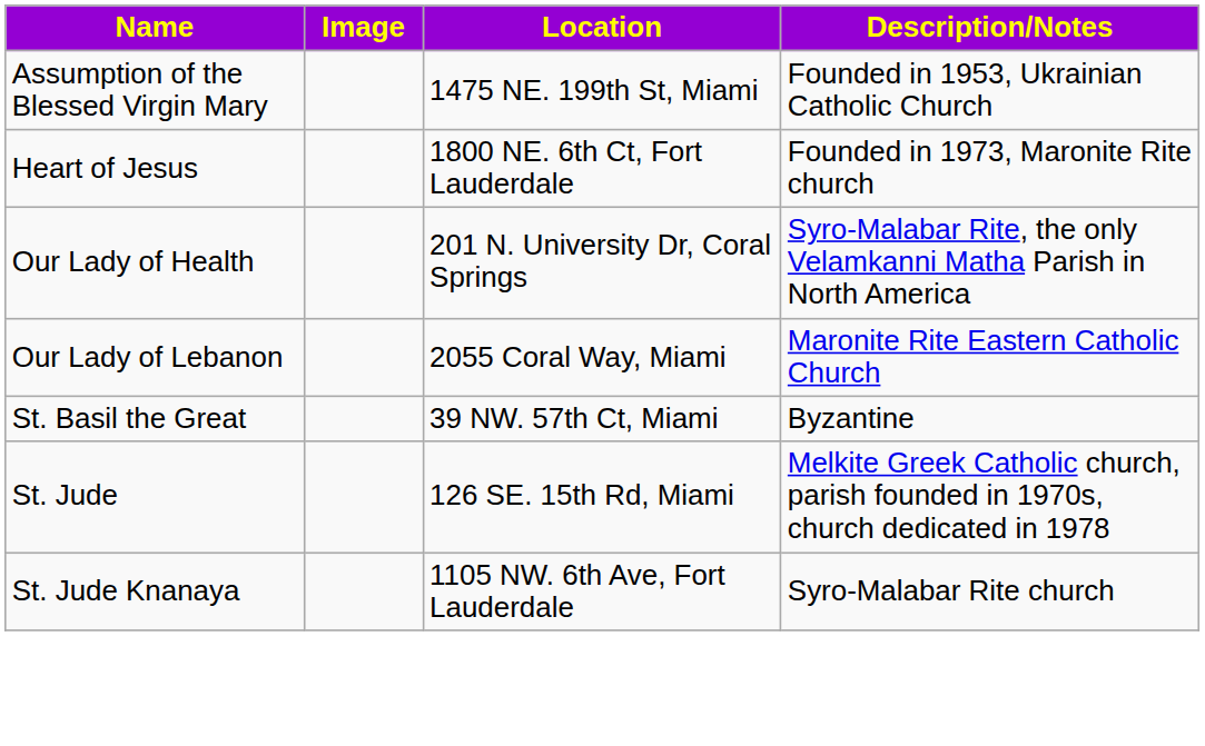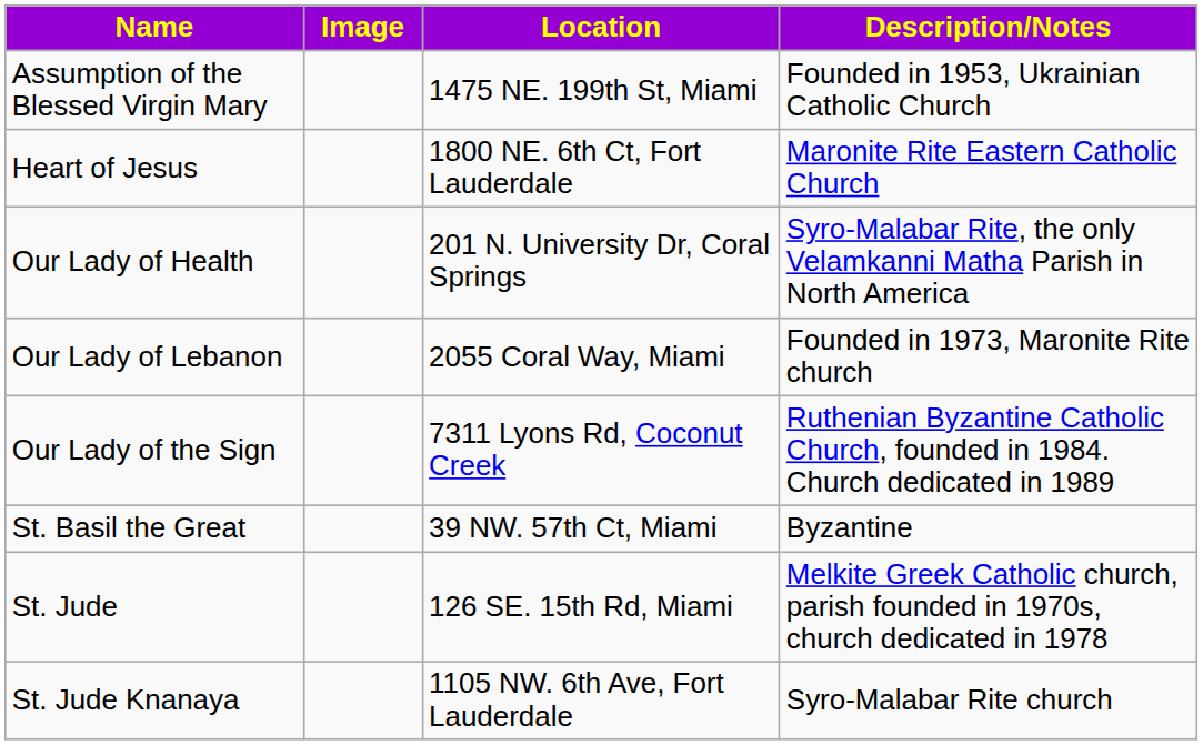Heart of Jesus | Description/Notes: Founded in 1973, Maronite Rite church -> Maronite Rite Eastern Catholic Church
Our Lady of Lebanon | Description/Notes: Maronite Rite Eastern Catholic Church -> Founded in 1973, Maronite Rite church
+ row: Our Lady of the Sign | 7311 Lyons Rd, Coconut Creek | Ruthenian Byzantine Catholic Church, founded in 1984. Church dedicated in 1989
